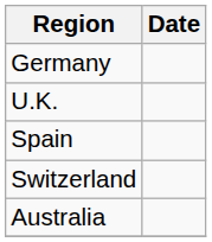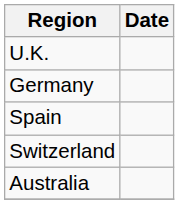rows swapped: U.K. <-> Germany
